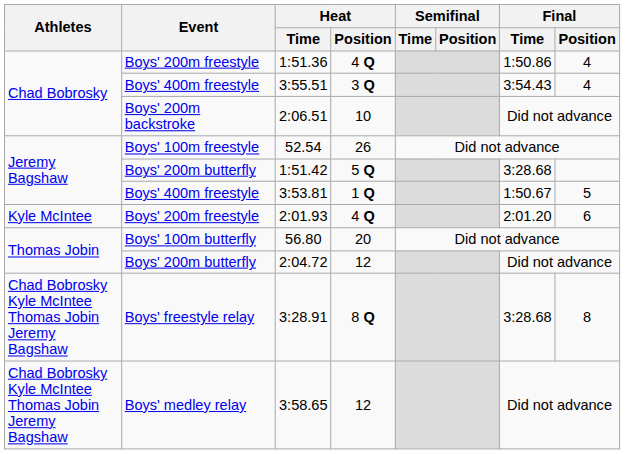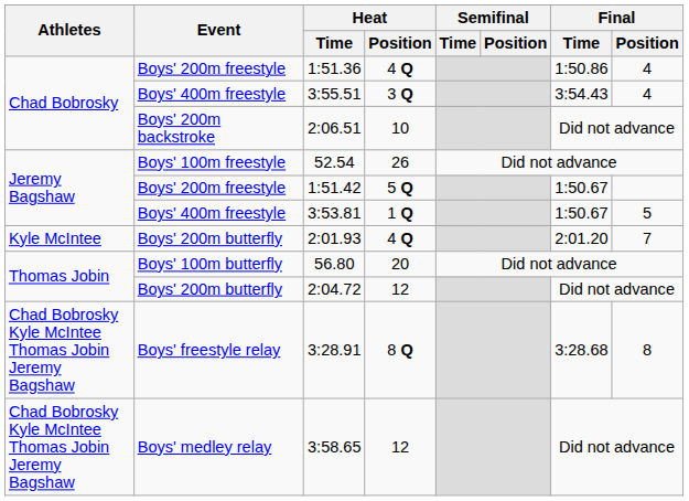1:51.42 | Event: Boys' 200m butterfly -> Boys' 200m freestyle
1:51.42 | Final / Time: 3:28.68 -> 1:50.67
2:01.93 | Event: Boys' 200m freestyle -> Boys' 200m butterfly
2:01.93 | Final / Position: 6 -> 7
